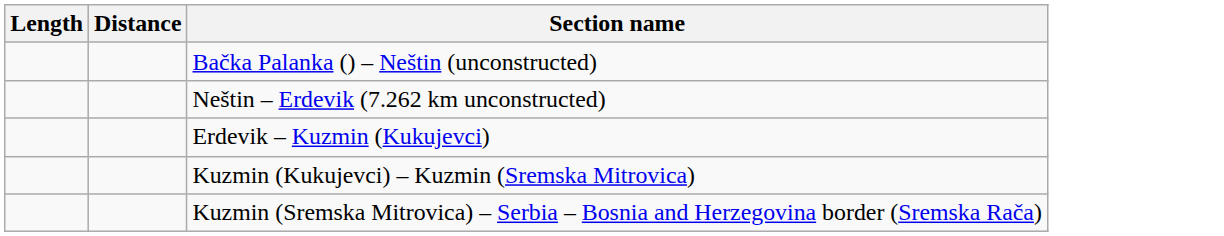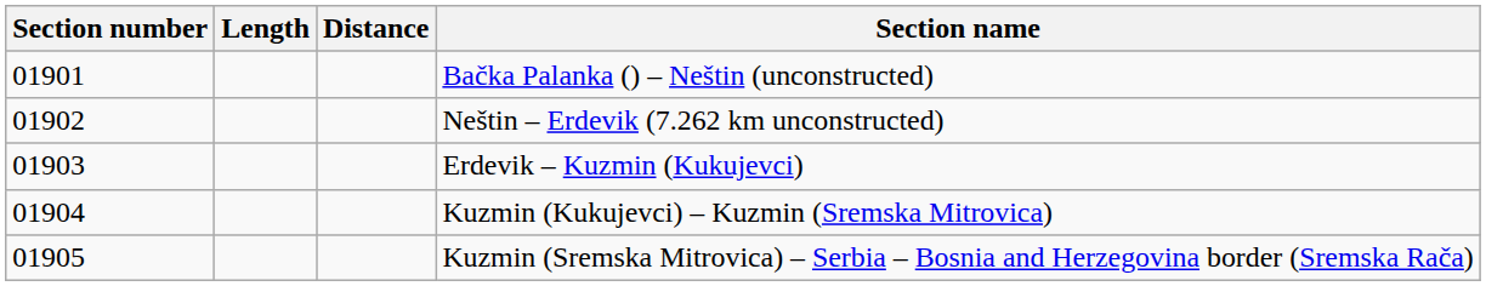+ column: Section number | 01901 | 01902 | 01903 | 01904 | 01905
